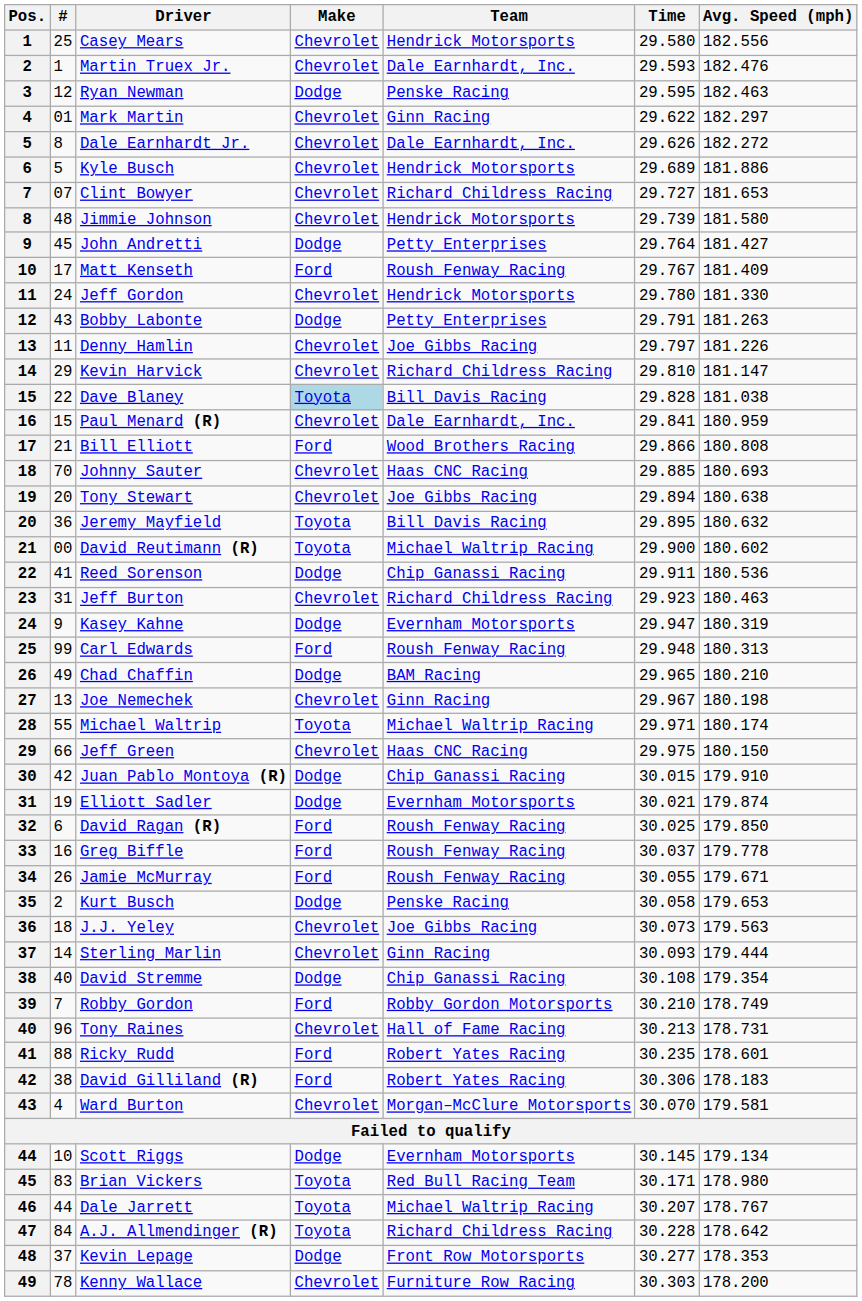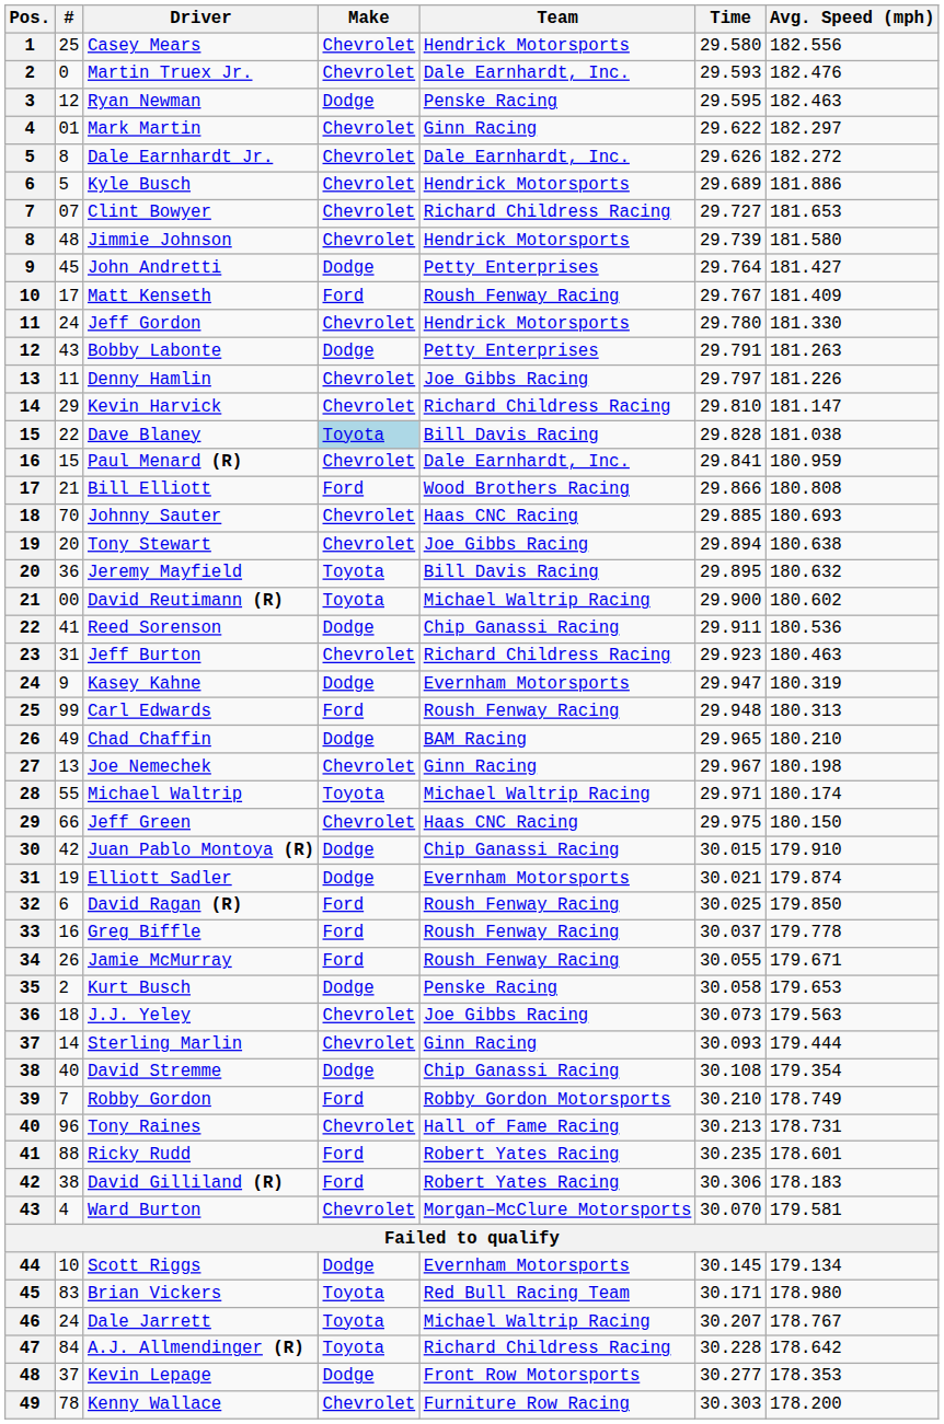Martin Truex Jr. | #: 1 -> 0
Dale Jarrett | #: 44 -> 24
